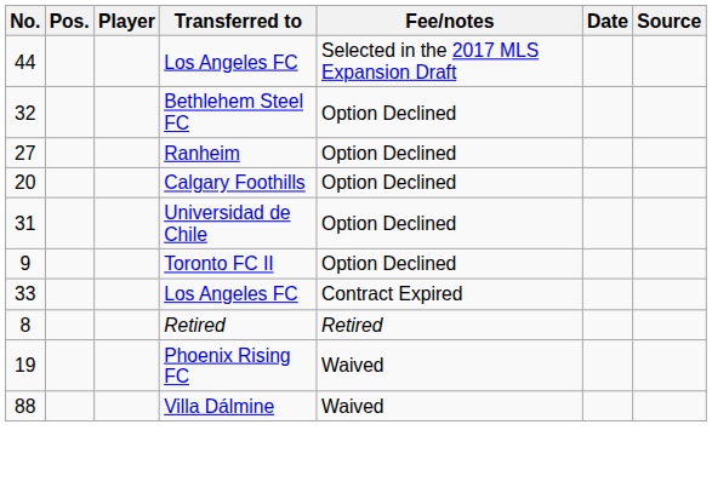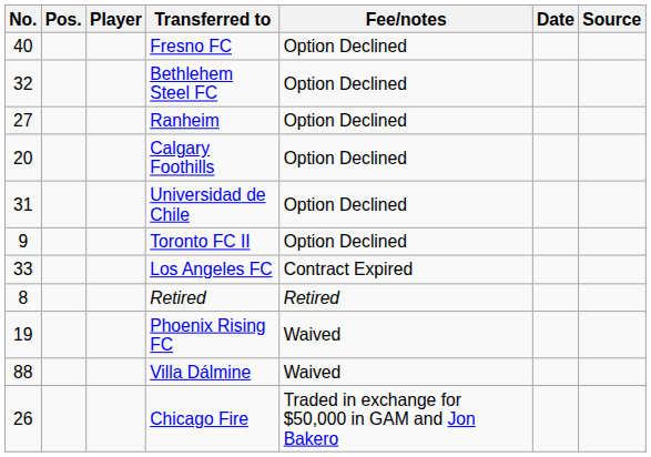- row: 44 | Los Angeles FC | Selected in the 2017 MLS Expansion Draft
+ row: 40 | Fresno FC | Option Declined
+ row: 26 | Chicago Fire | Traded in exchange for $50,000 in GAM and Jon Bakero
